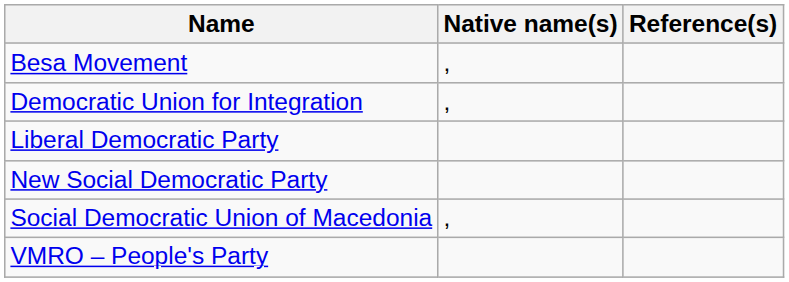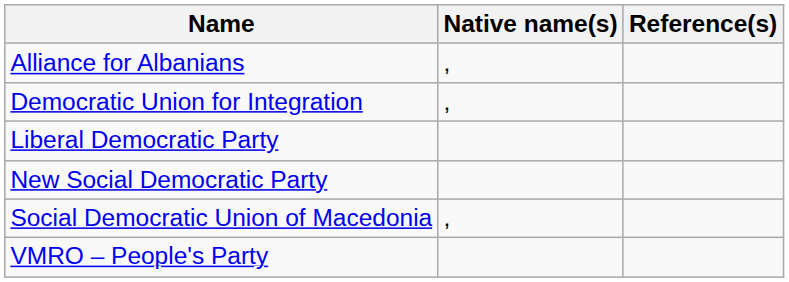+ row: Alliance for Albanians | ,
- row: Besa Movement | ,
